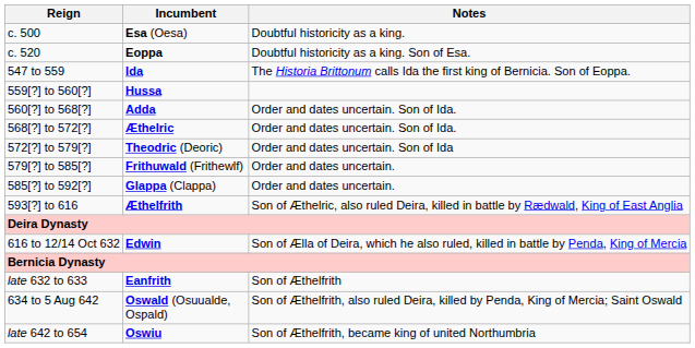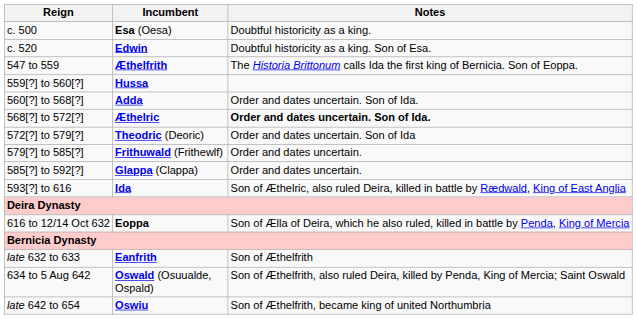c. 520 | Incumbent: Eoppa -> Edwin
547 to 559 | Incumbent: Ida -> Æthelfrith
568[?] to 572[?] | Notes: normal -> bold
593[?] to 616 | Incumbent: Æthelfrith -> Ida
616 to 12/14 Oct 632 | Incumbent: Edwin -> Eoppa
